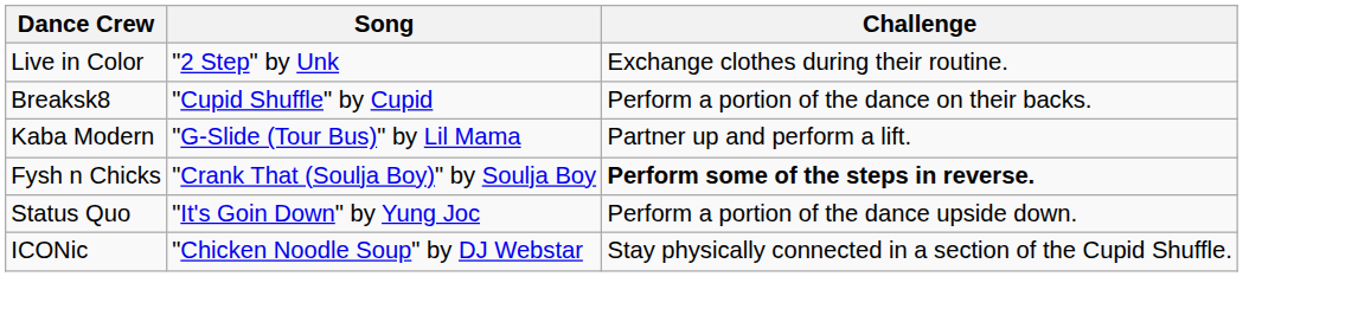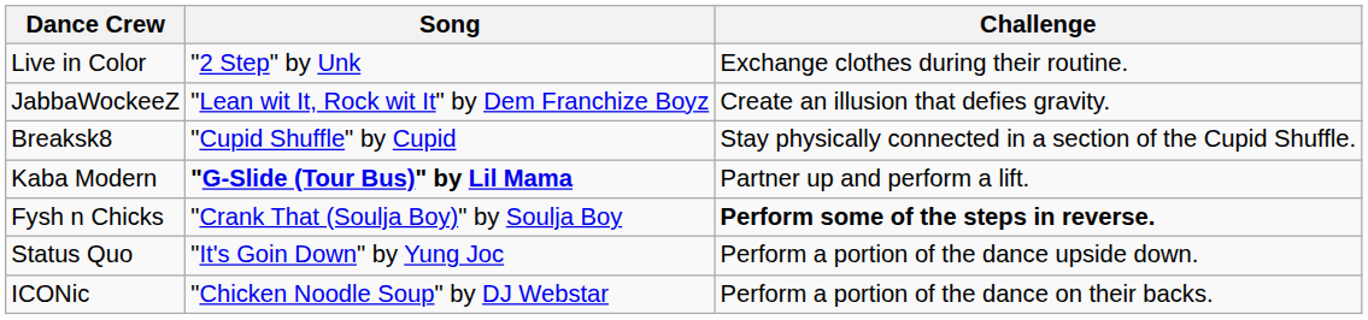+ row: JabbaWockeeZ | "Lean wit It, Rock wit It" by Dem Franchize Boyz | Create an illusion that defies gravity.
Breaksk8 | Challenge: Perform a portion of the dance on their backs. -> Stay physically connected in a section of the Cupid Shuffle.
Kaba Modern | Song: normal -> bold
ICONic | Challenge: Stay physically connected in a section of the Cupid Shuffle. -> Perform a portion of the dance on their backs.
